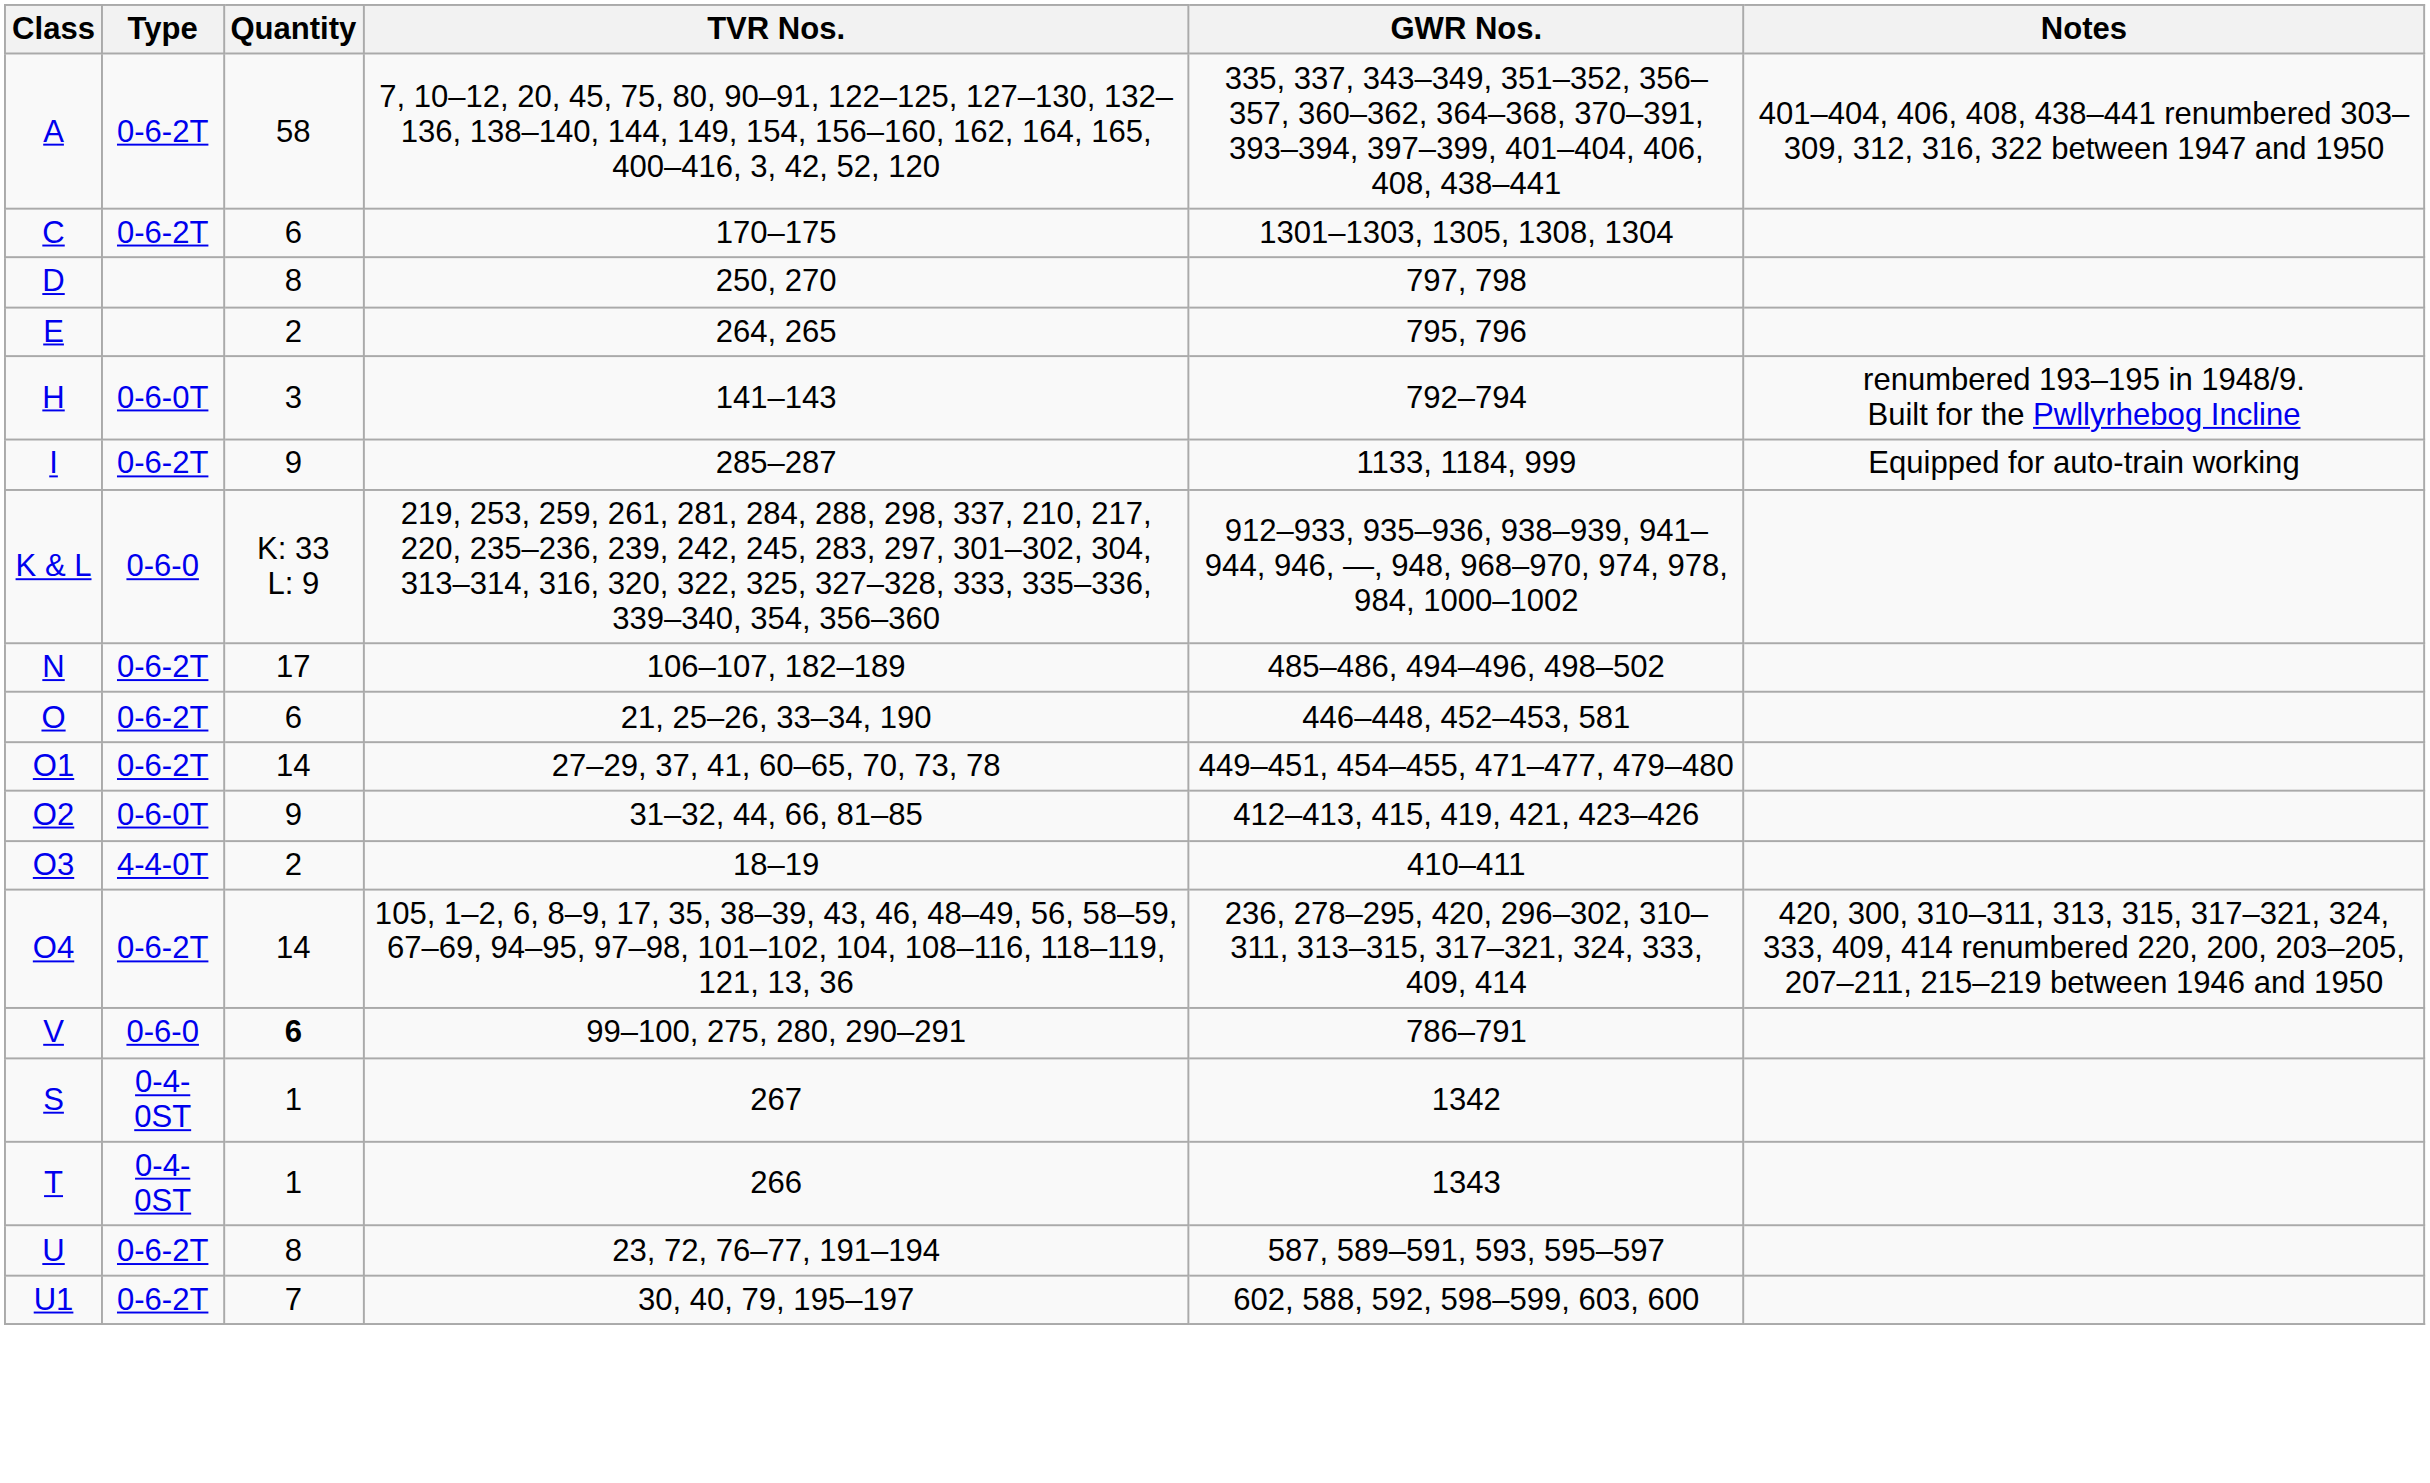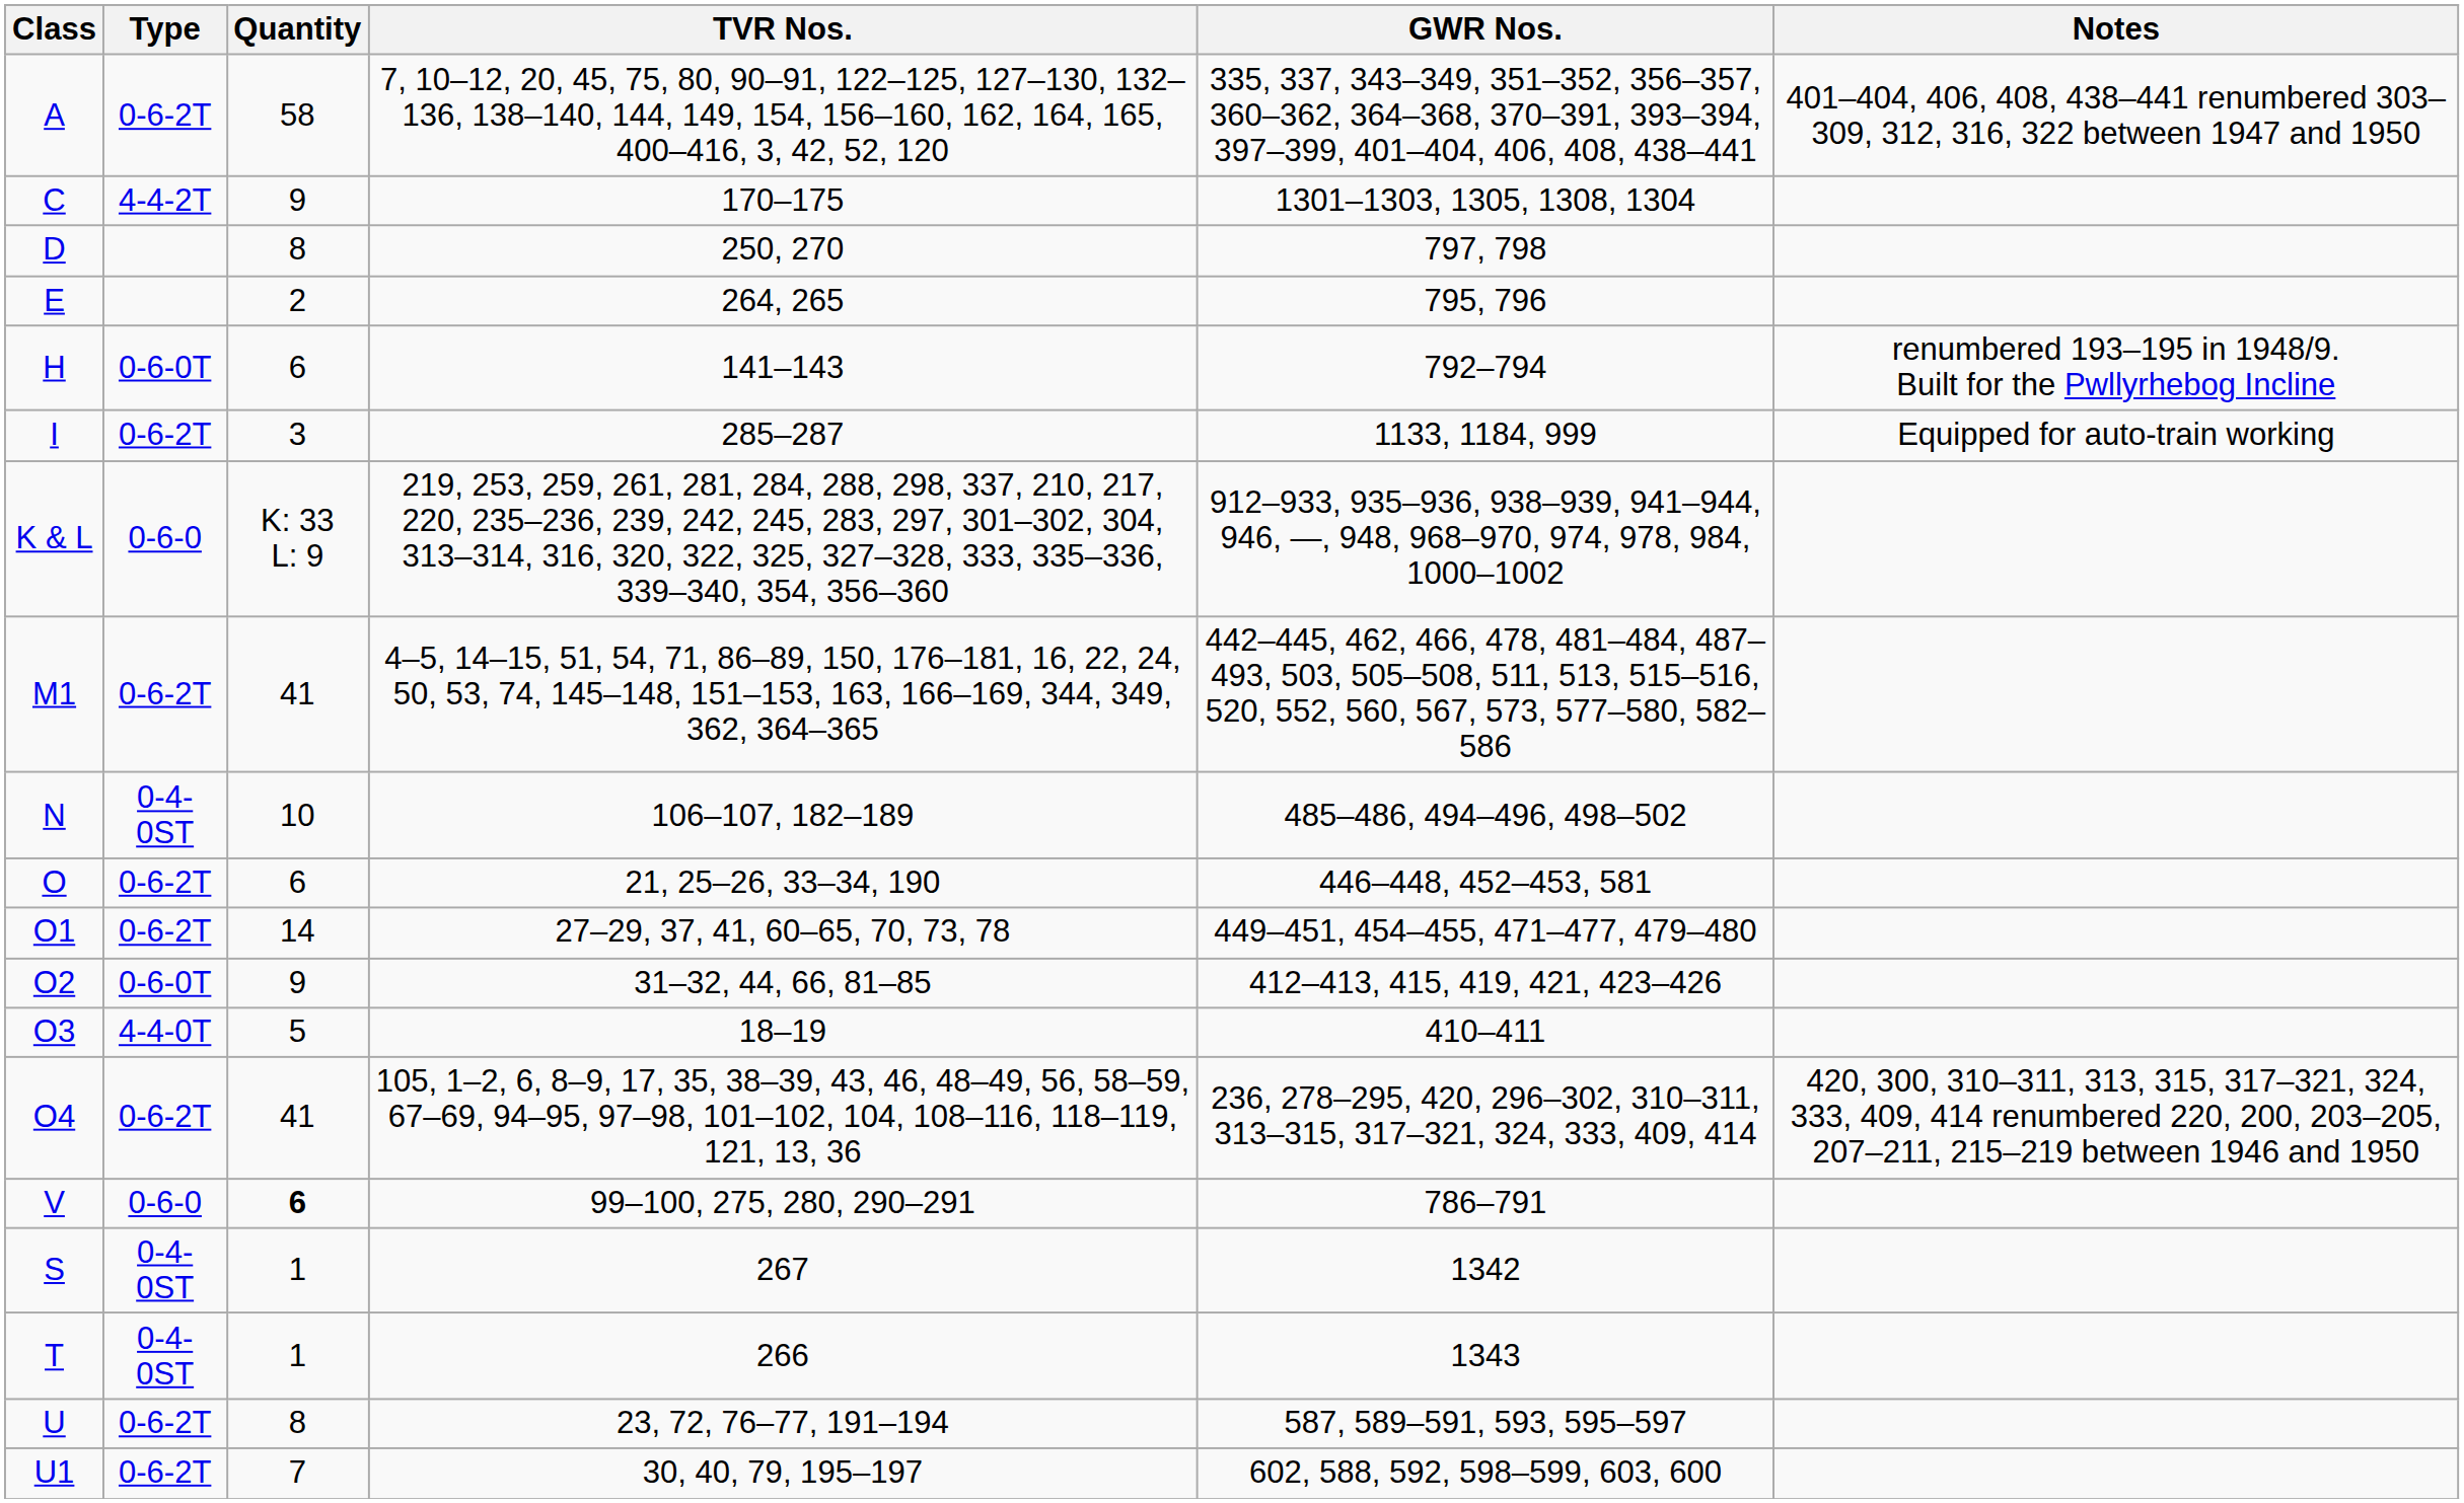C | Type: 0-6-2T -> 4-4-2T
C | Quantity: 6 -> 9
H | Quantity: 3 -> 6
I | Quantity: 9 -> 3
+ row: M1 | 0-6-2T | 41 | 4–5, 14–15, 51, 54, 71, 86–89, 150, 176–181, 16, 22, 24, 50, 53, 74, 145–148, 151–153, 163, 166–169, 344, 349, 362, 364–365 | 442–445, 462, 466, 478, 481–484, 487–493, 503, 505–508, 511, 513, 515–516, 520, 552, 560, 567, 573, 577–580, 582–586
N | Type: 0-6-2T -> 0-4-0ST
N | Quantity: 17 -> 10
O3 | Quantity: 2 -> 5
O4 | Quantity: 14 -> 41
